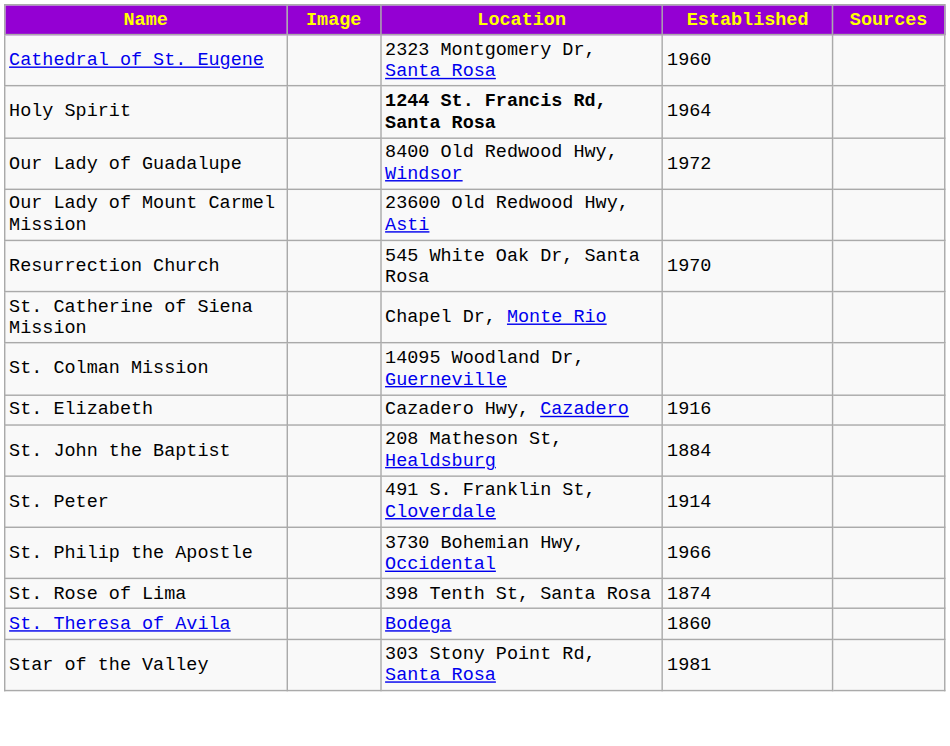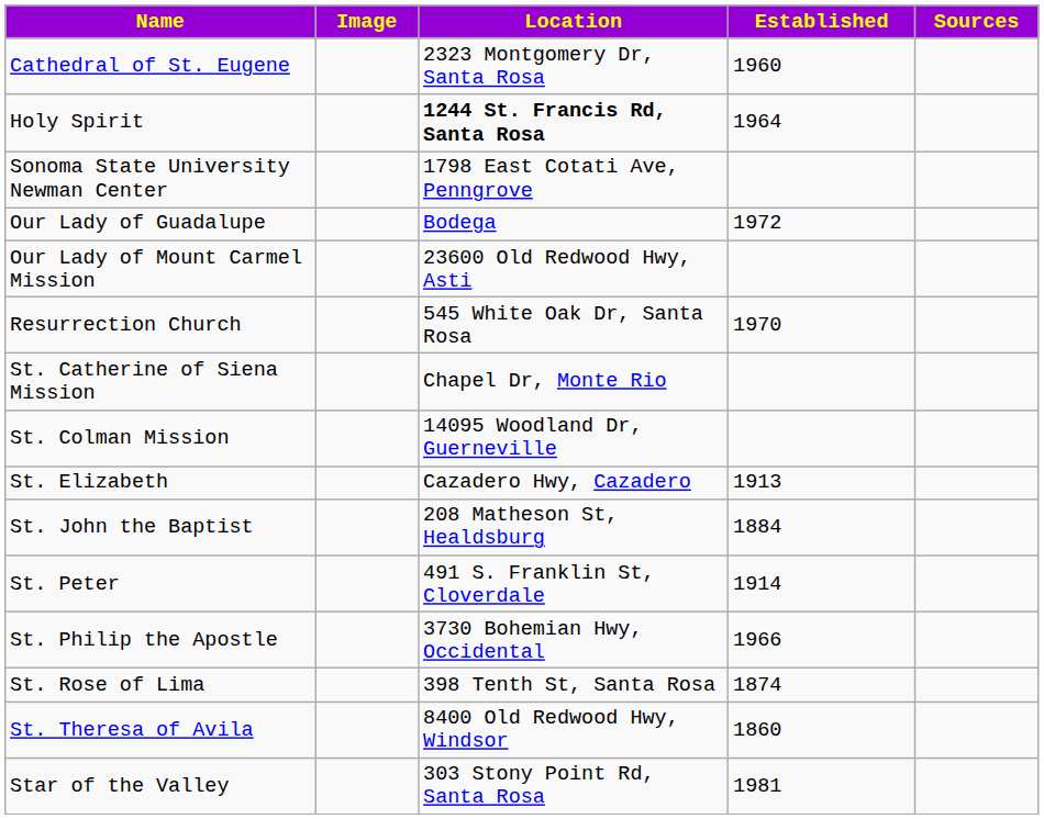+ row: Sonoma State University Newman Center | 1798 East Cotati Ave, Penngrove
Our Lady of Guadalupe | Location: 8400 Old Redwood Hwy, Windsor -> Bodega
St. Elizabeth | Established: 1916 -> 1913
St. Theresa of Avila | Location: Bodega -> 8400 Old Redwood Hwy, Windsor
